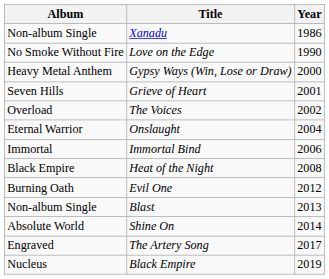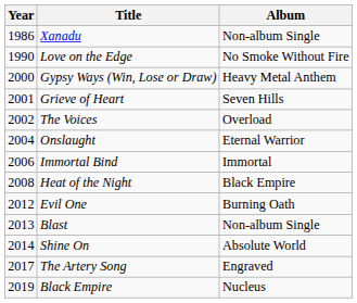columns swapped: Year <-> Album
